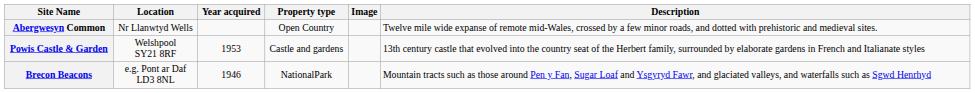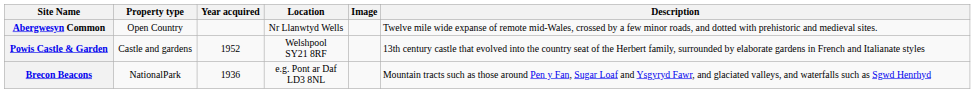columns swapped: Property type <-> Location
Powis Castle & Garden | Year acquired: 1953 -> 1952
Brecon Beacons | Year acquired: 1946 -> 1936
